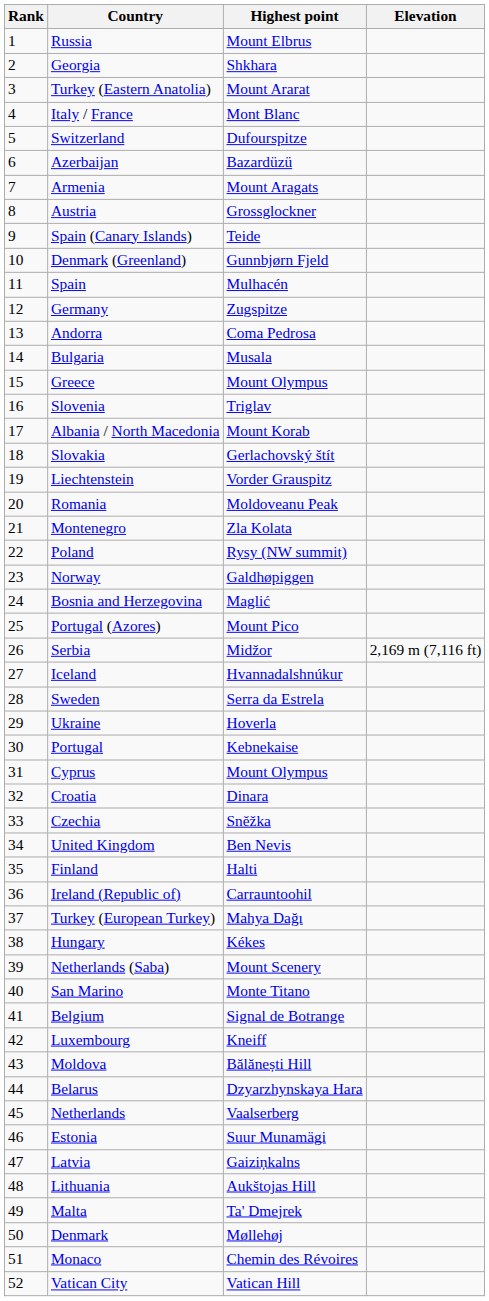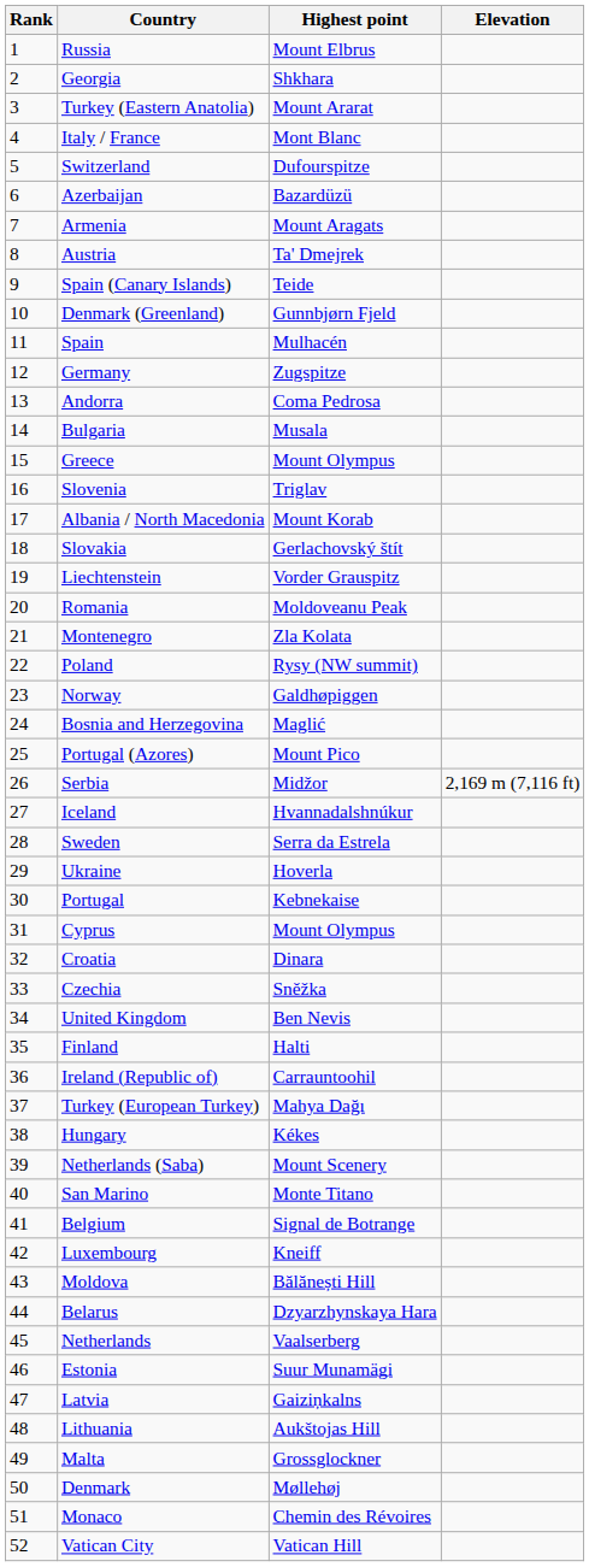Austria | Highest point: Grossglockner -> Ta' Dmejrek
Malta | Highest point: Ta' Dmejrek -> Grossglockner
